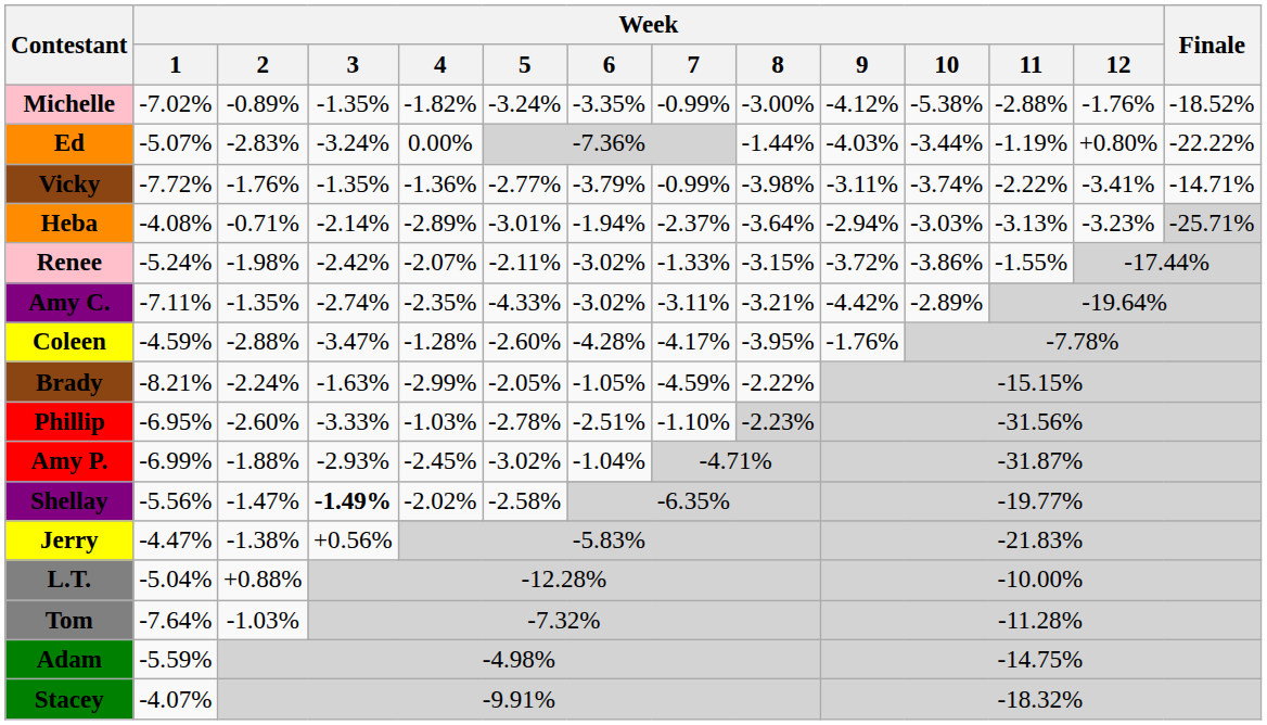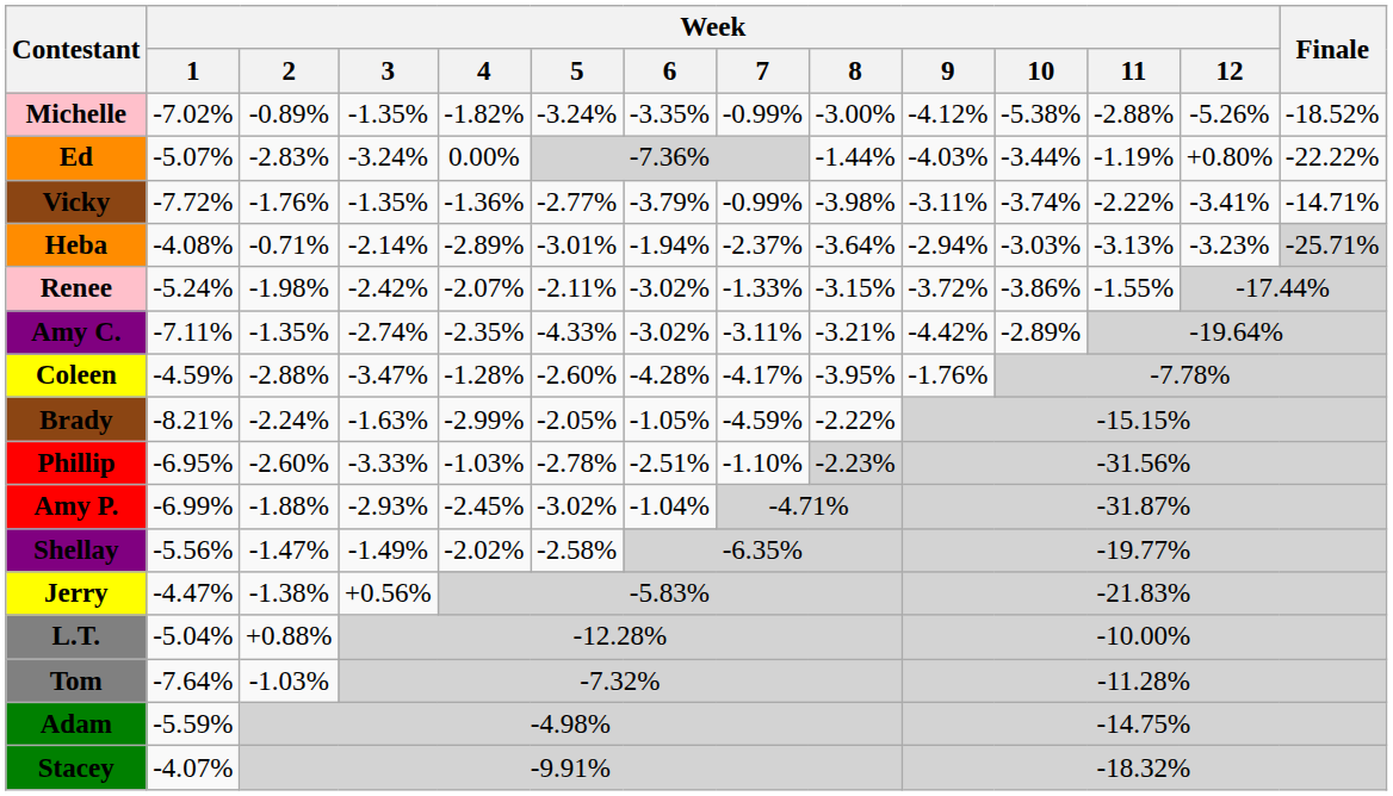Michelle | Week / 12: -1.76% -> -5.26%
Shellay | Week / 3: bold -> normal
